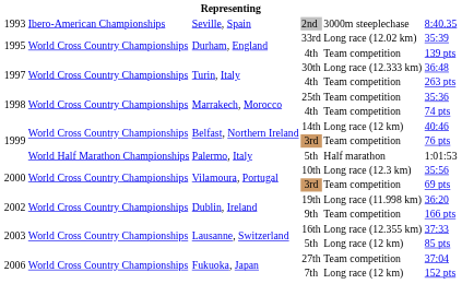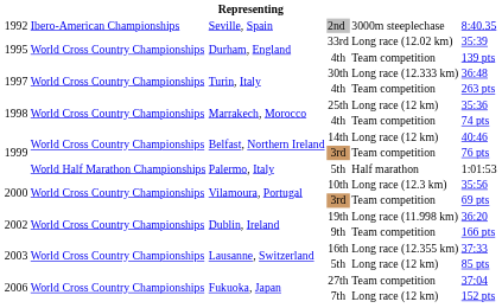2nd | column 1: 1993 -> 1992
25th | column 5: Team competition -> Long race (12 km)
